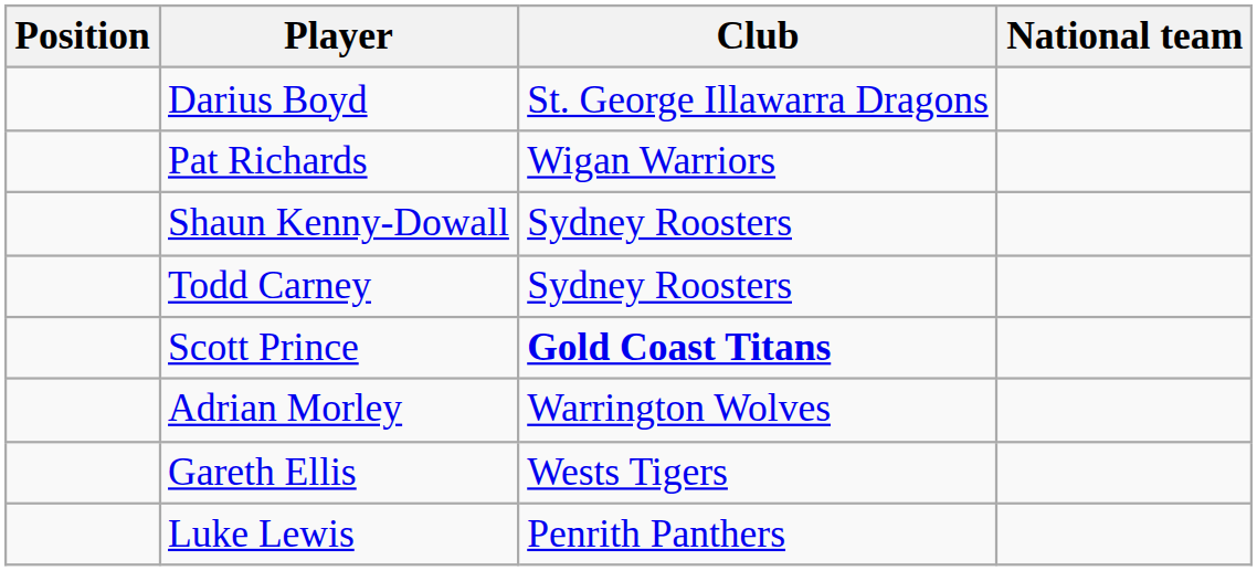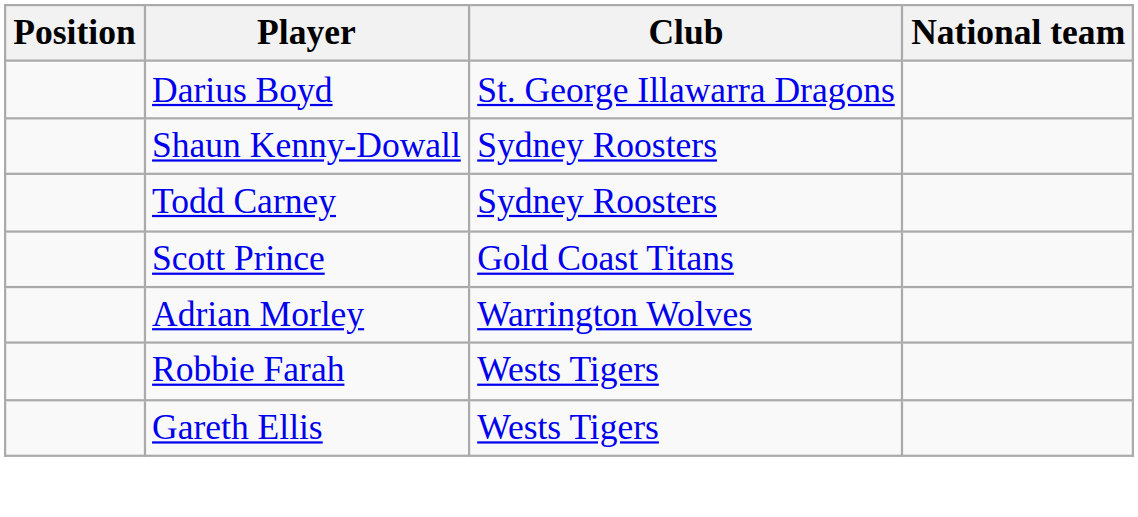- row: Pat Richards | Wigan Warriors
Scott Prince | Club: bold -> normal
+ row: Robbie Farah | Wests Tigers
- row: Luke Lewis | Penrith Panthers
